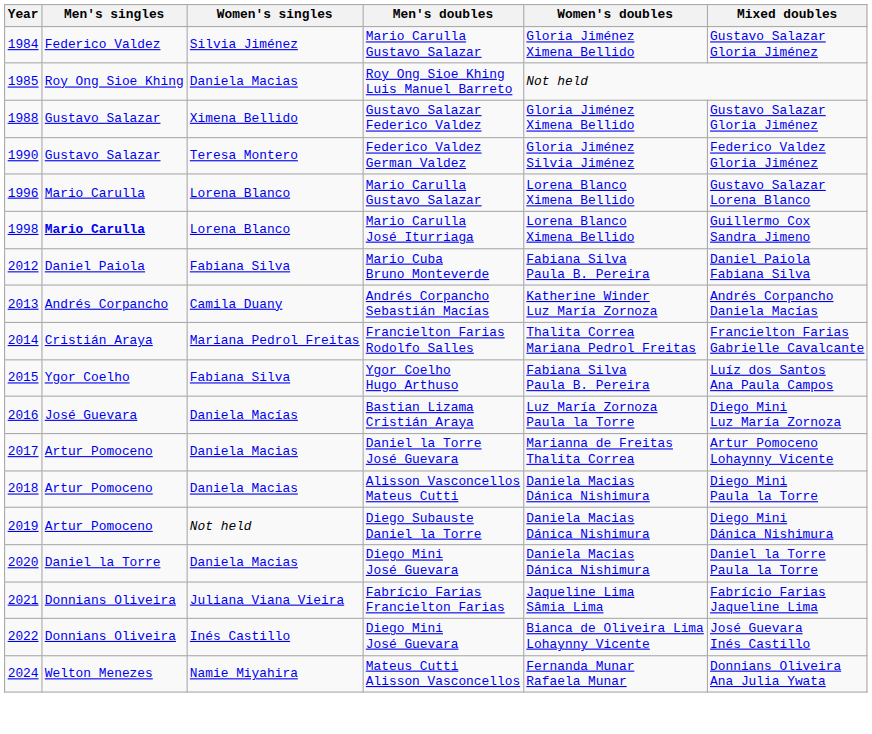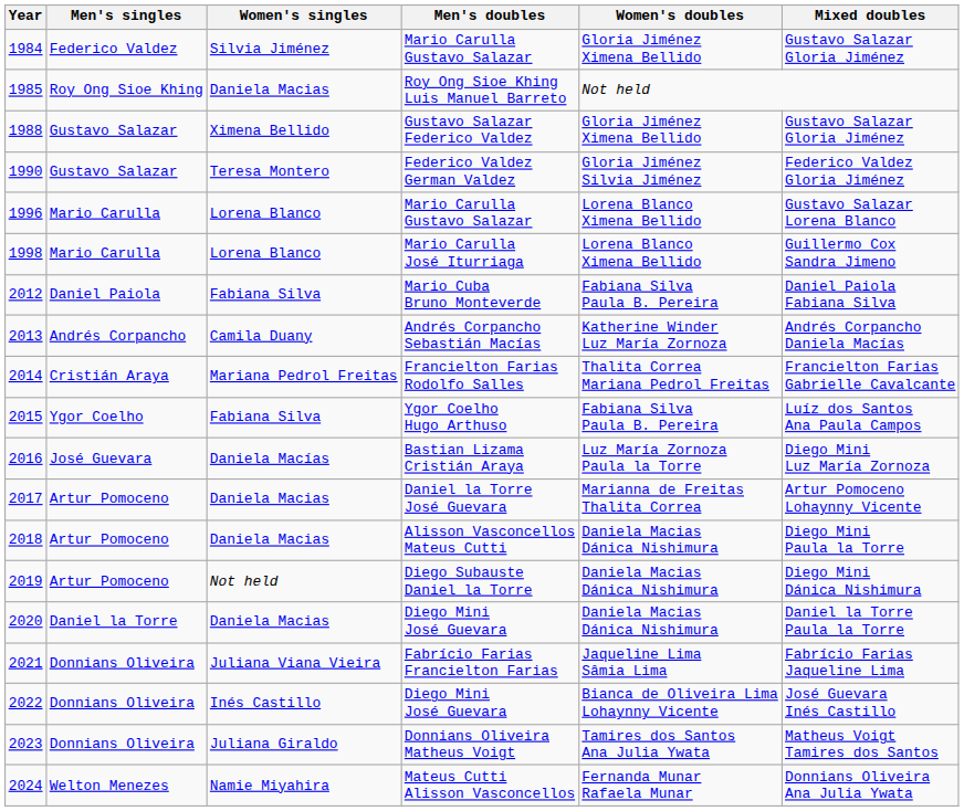1998 | Men's singles: bold -> normal
+ row: 2023 | Donnians Oliveira | Juliana Giraldo | Donnians Oliveira Matheus Voigt | Tamires dos Santos Ana Julia Ywata | Matheus Voigt Tamires dos Santos
